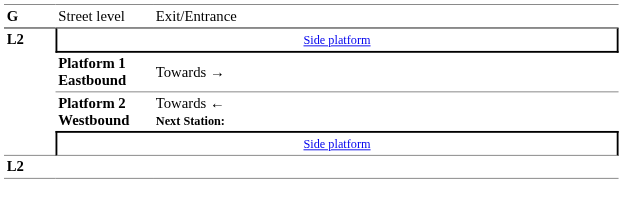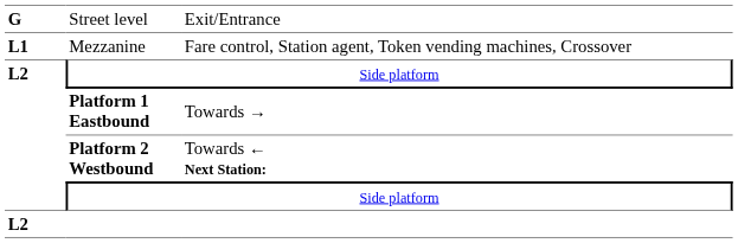+ row: L1 | Mezzanine | Fare control, Station agent, Token vending machines, Crossover
